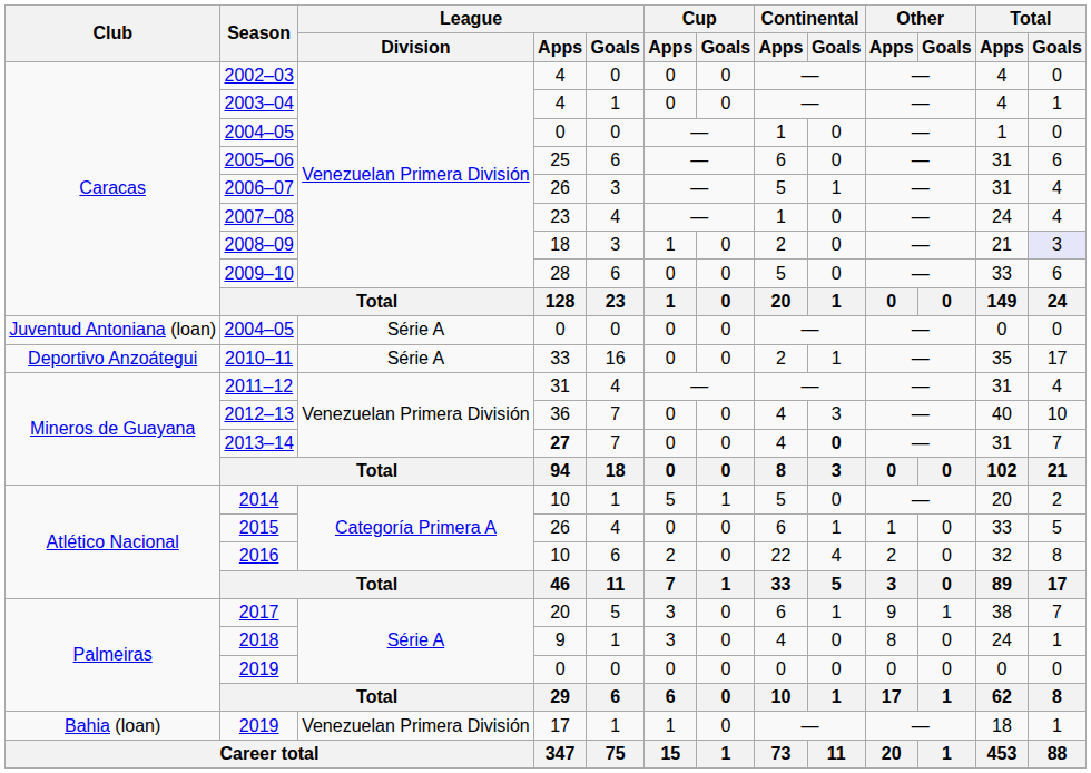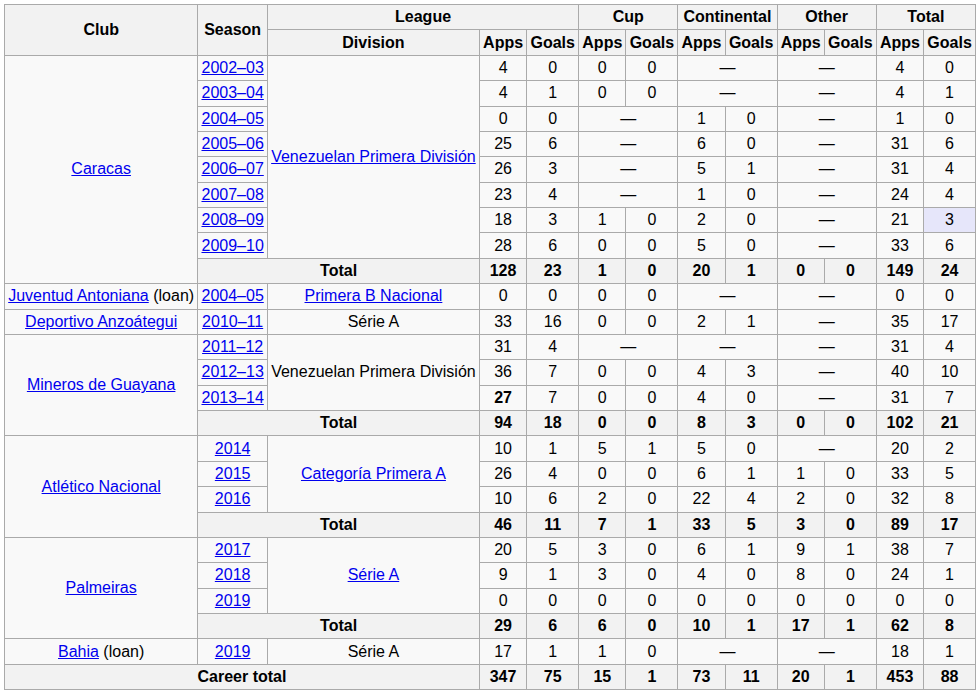Juventud Antoniana (loan) / 2004–05 | League / Division: Série A -> Primera B Nacional
2013–14 | Continental / Goals: bold -> normal
Bahia (loan) / 2019 | League / Division: Venezuelan Primera División -> Série A
